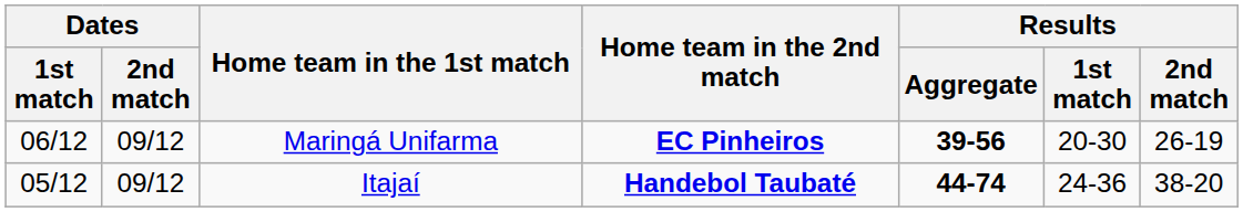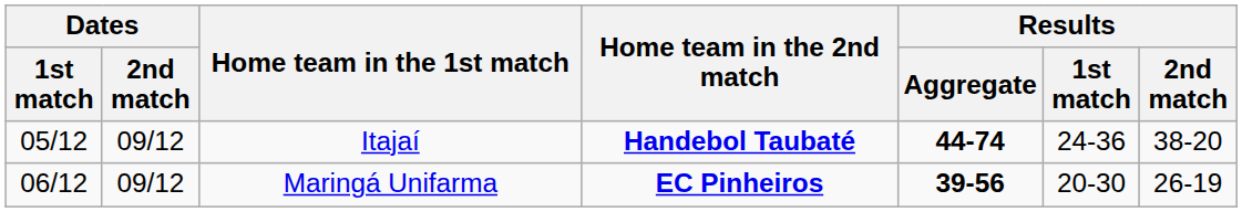rows swapped: Itajaí <-> Maringá Unifarma
